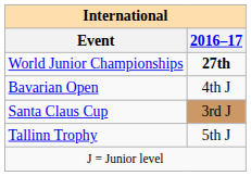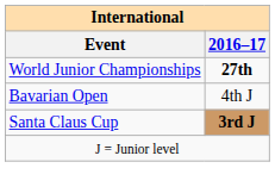Santa Claus Cup | 2016–17: normal -> bold
- row: Tallinn Trophy | 5th J
